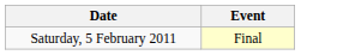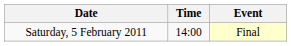+ column: Time | 14:00
